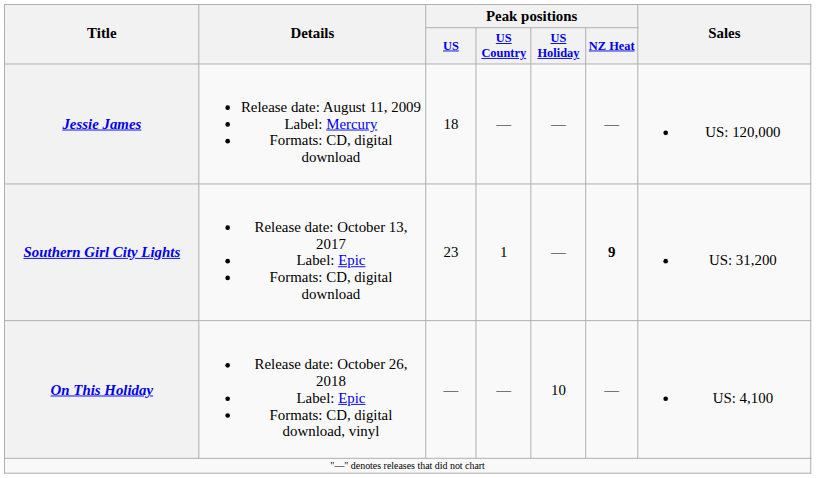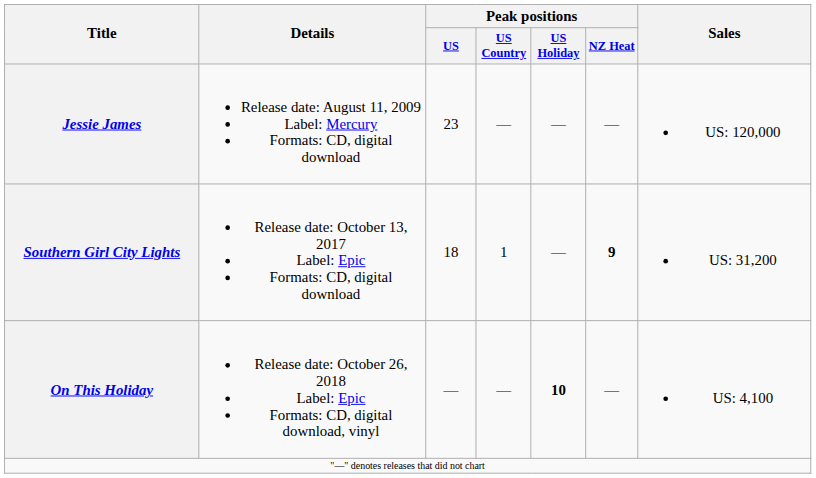Jessie James | Peak positions / US: 18 -> 23
Southern Girl City Lights | Peak positions / US: 23 -> 18
On This Holiday | Peak positions / US Holiday: normal -> bold
